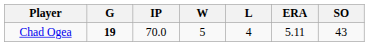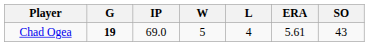Chad Ogea | IP: 70.0 -> 69.0
Chad Ogea | ERA: 5.11 -> 5.61
